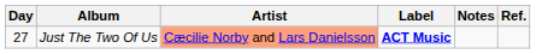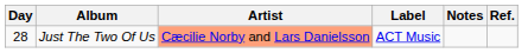Just The Two Of Us | Day: 27 -> 28
Just The Two Of Us | Label: bold -> normal
